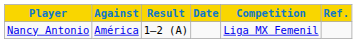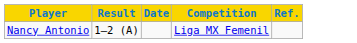- column: Against | América
